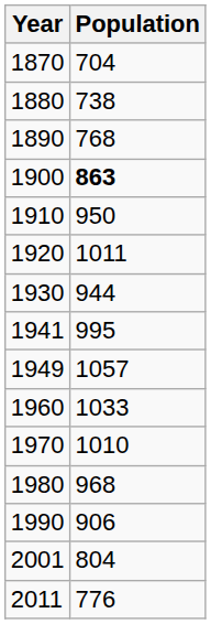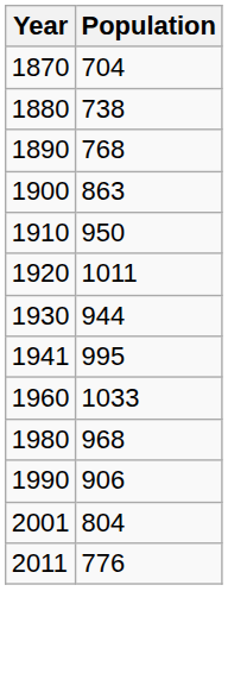1900 | Population: bold -> normal
- row: 1949 | 1057
- row: 1970 | 1010
